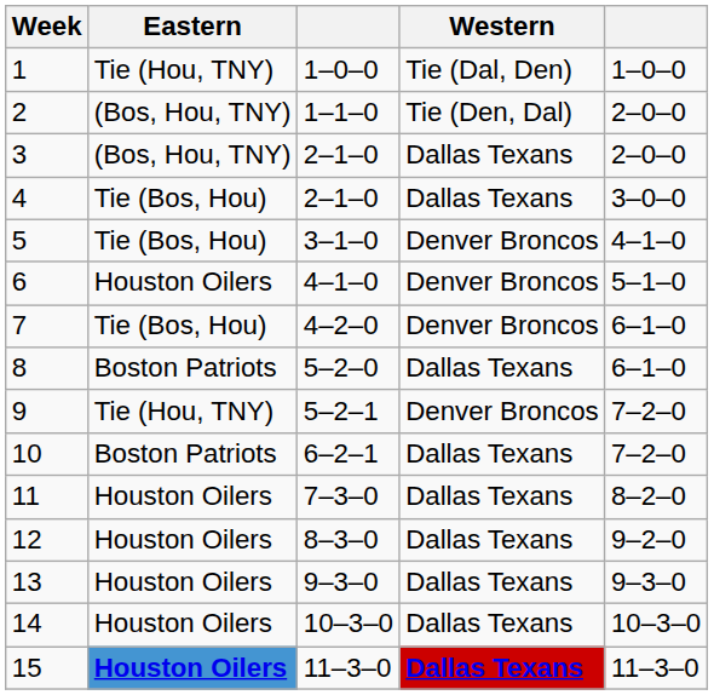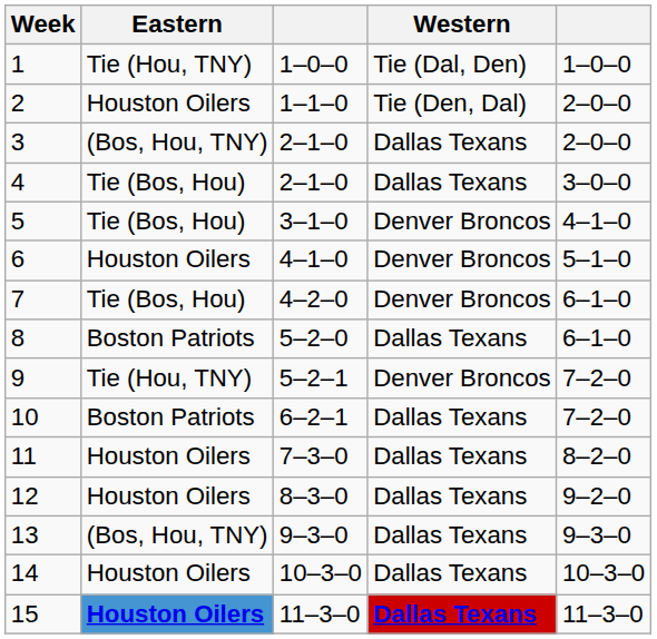2 | Eastern: (Bos, Hou, TNY) -> Houston Oilers
13 | Eastern: Houston Oilers -> (Bos, Hou, TNY)
